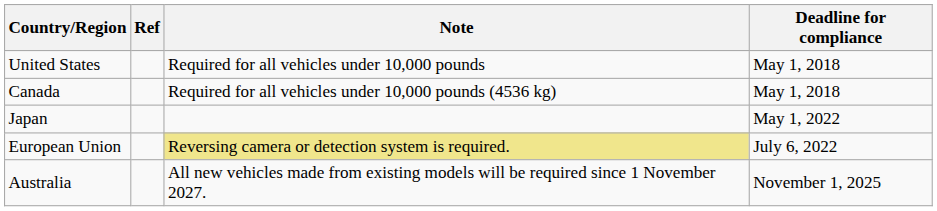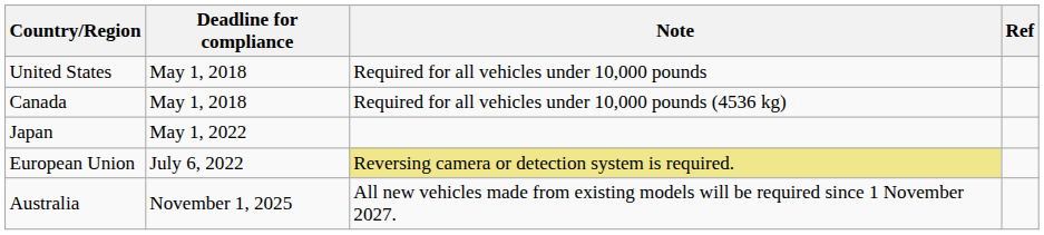columns swapped: Deadline for compliance <-> Ref
